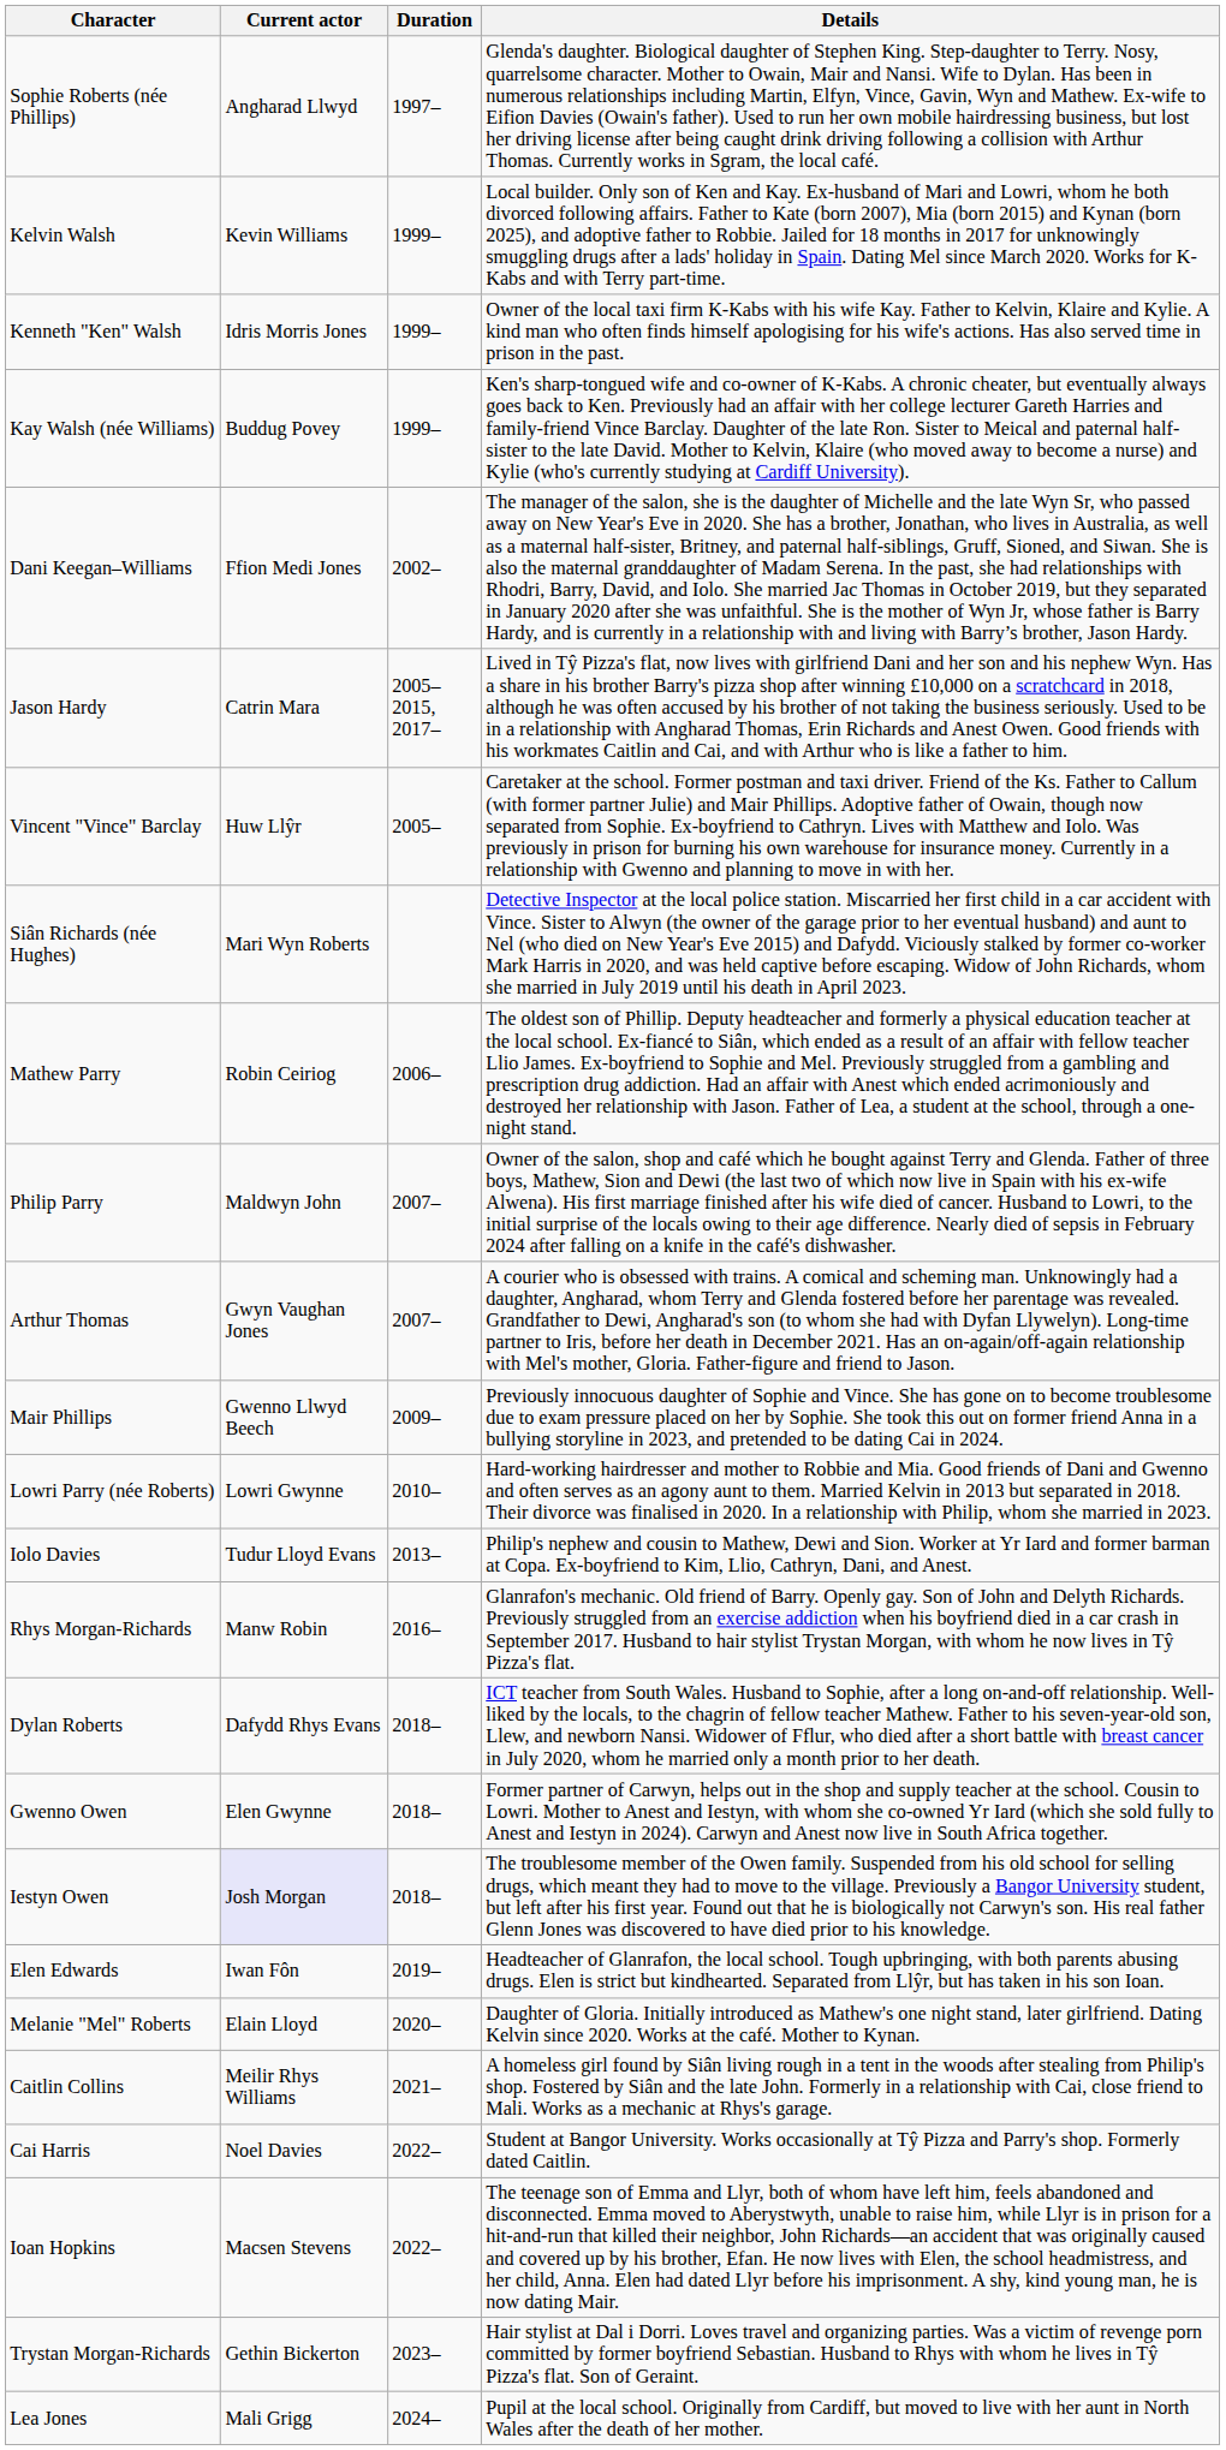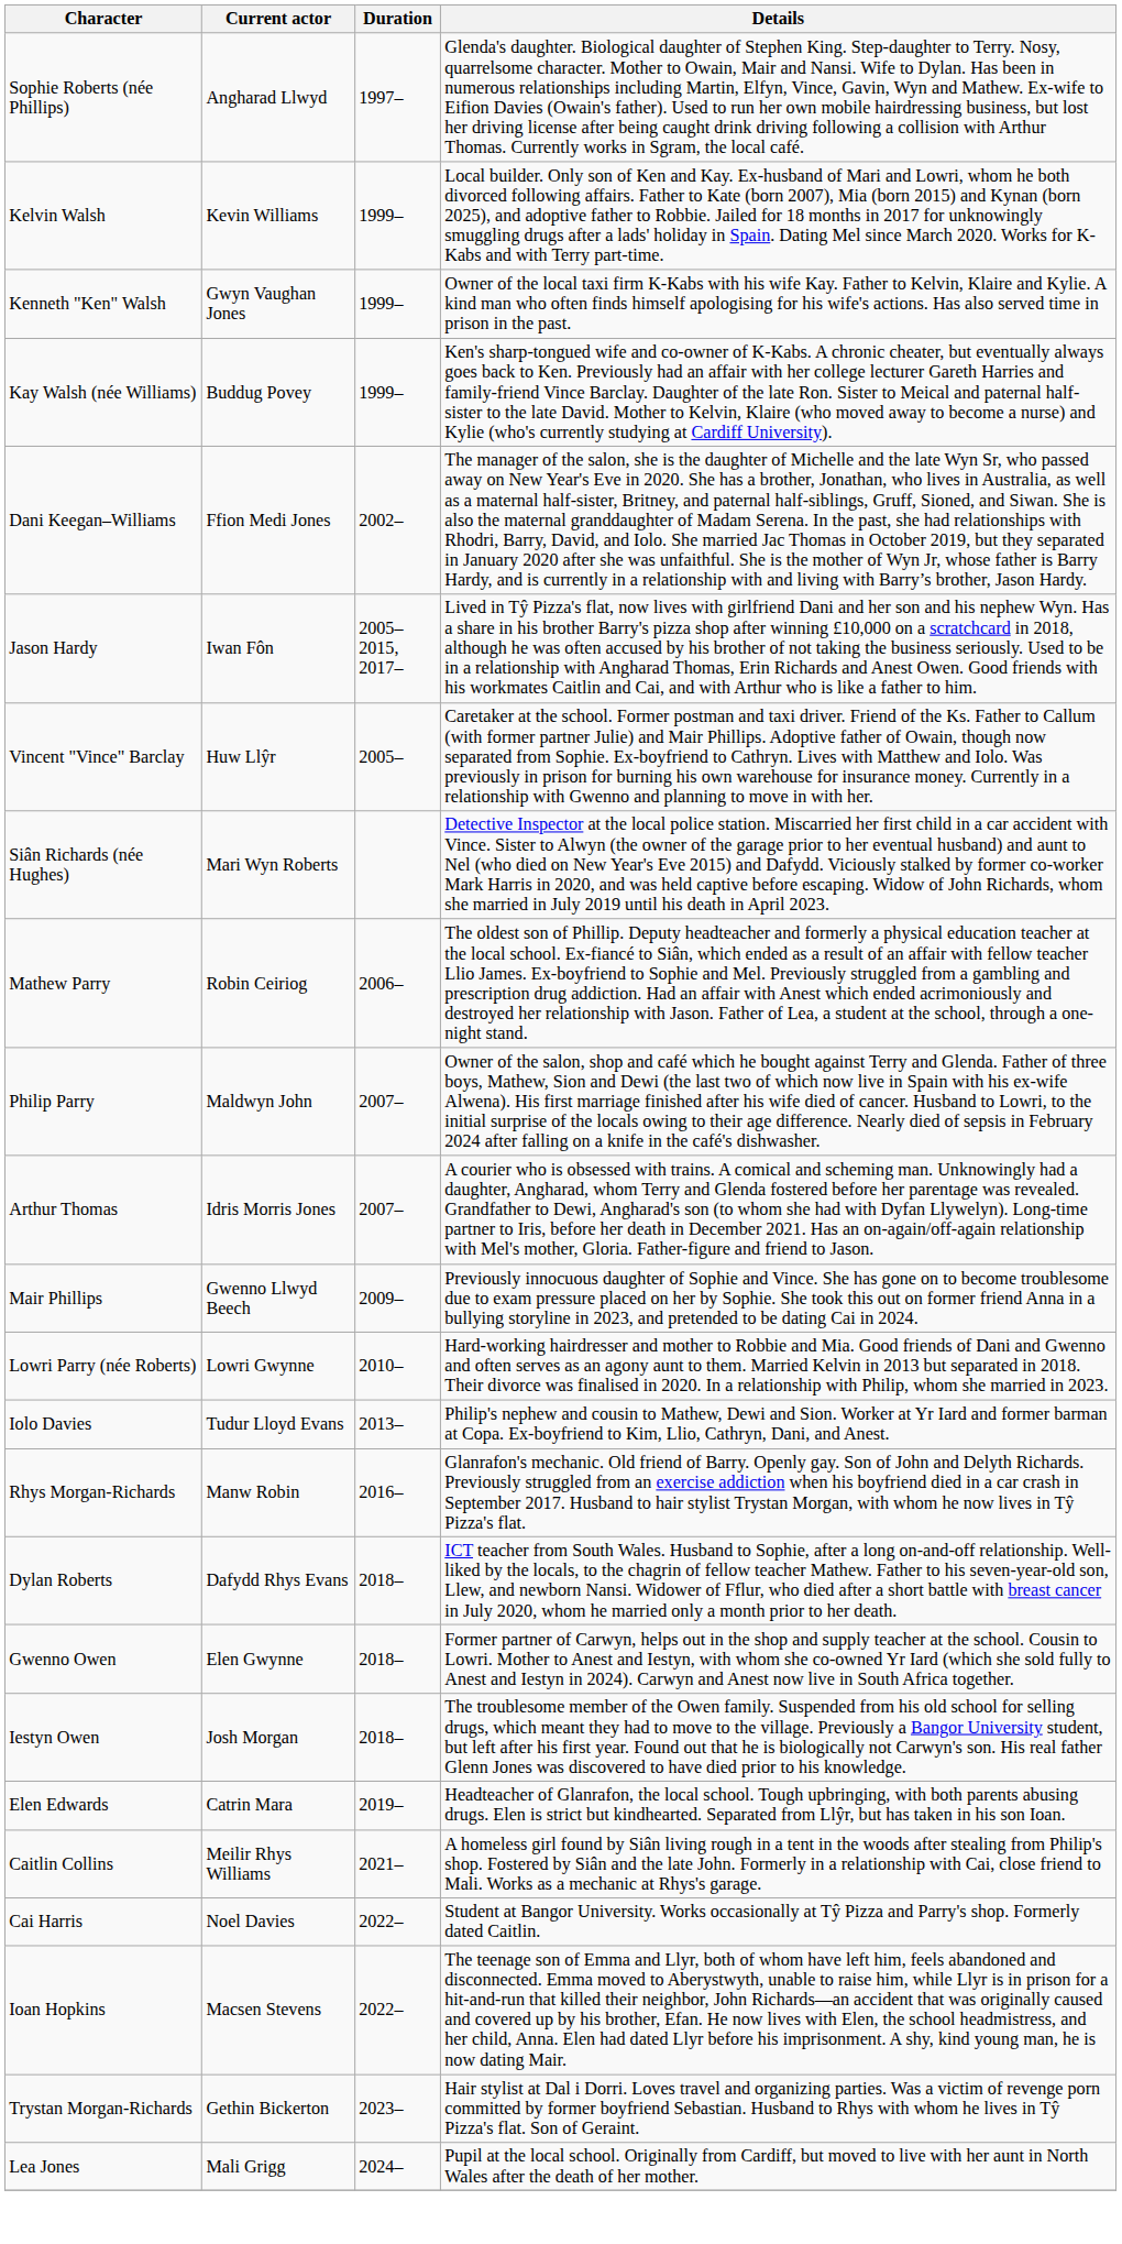Kenneth "Ken" Walsh | Current actor: Idris Morris Jones -> Gwyn Vaughan Jones
Jason Hardy | Current actor: Catrin Mara -> Iwan Fôn
Arthur Thomas | Current actor: Gwyn Vaughan Jones -> Idris Morris Jones
Iestyn Owen | Current actor: lavender background -> no background
Elen Edwards | Current actor: Iwan Fôn -> Catrin Mara
- row: Melanie "Mel" Roberts | Elain Lloyd | 2020– | Daughter of Gloria. Initially introduced as Mathew's one night stand, later girlfriend. Dating Kelvin since 2020. Works at the café. Mother to Kynan.
